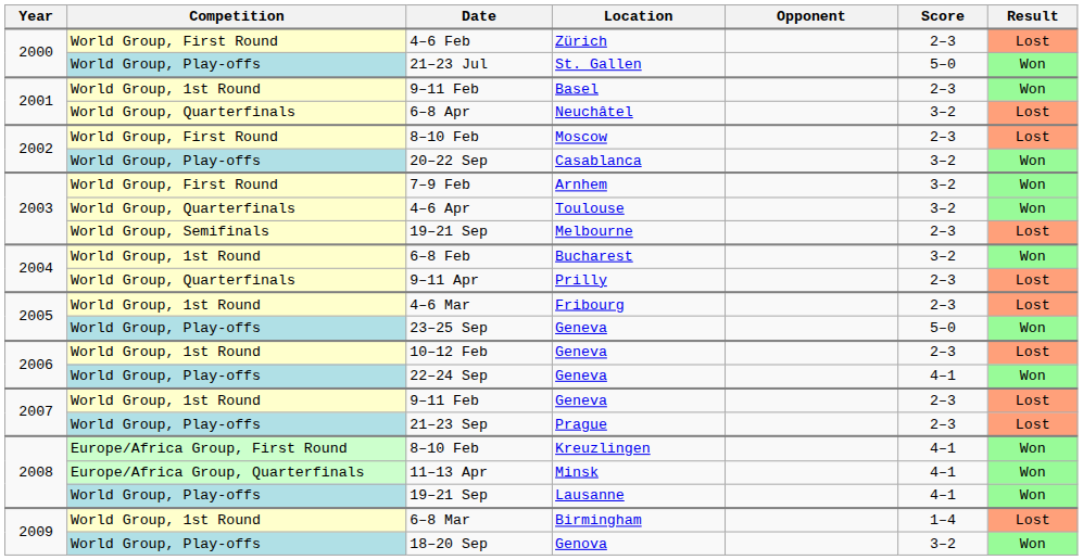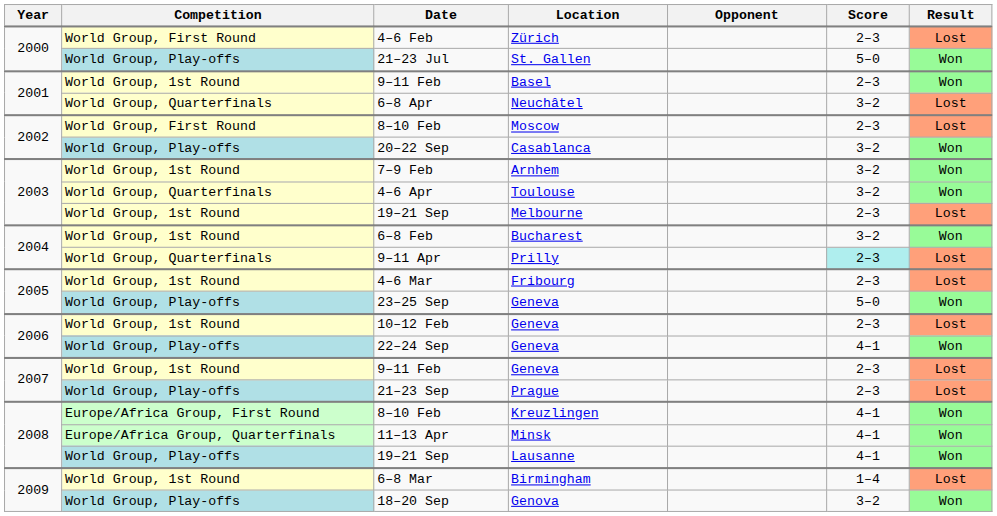7–9 Feb | Competition: World Group, First Round -> World Group, 1st Round
19–21 Sep / Melbourne | Competition: World Group, Semifinals -> World Group, 1st Round
9–11 Apr | Score: no background -> paleturquoise background
